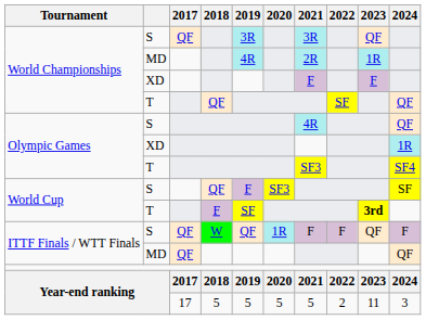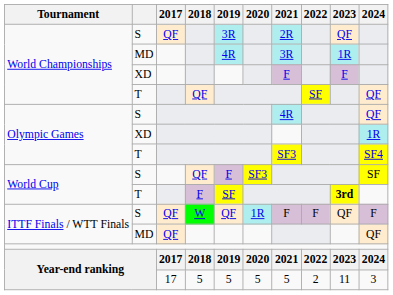World Championships / S | 2021: 3R -> 2R
World Championships / MD | 2021: 2R -> 3R
